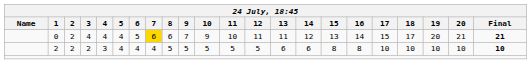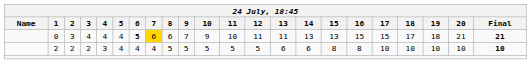0 | 2: 2 -> 3
0 | 6: normal -> bold
0 | 14: 12 -> 13
0 | 16: 14 -> 15
0 | 19: 20 -> 18
